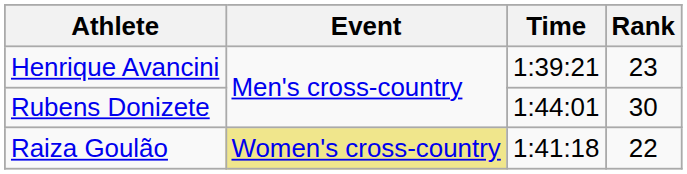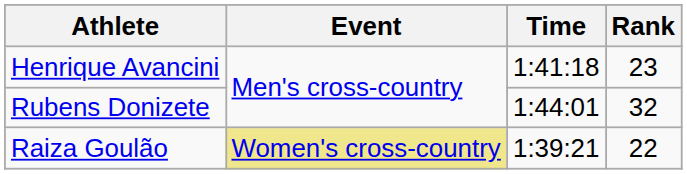Henrique Avancini | Time: 1:39:21 -> 1:41:18
Rubens Donizete | Rank: 30 -> 32
Raiza Goulão | Time: 1:41:18 -> 1:39:21
